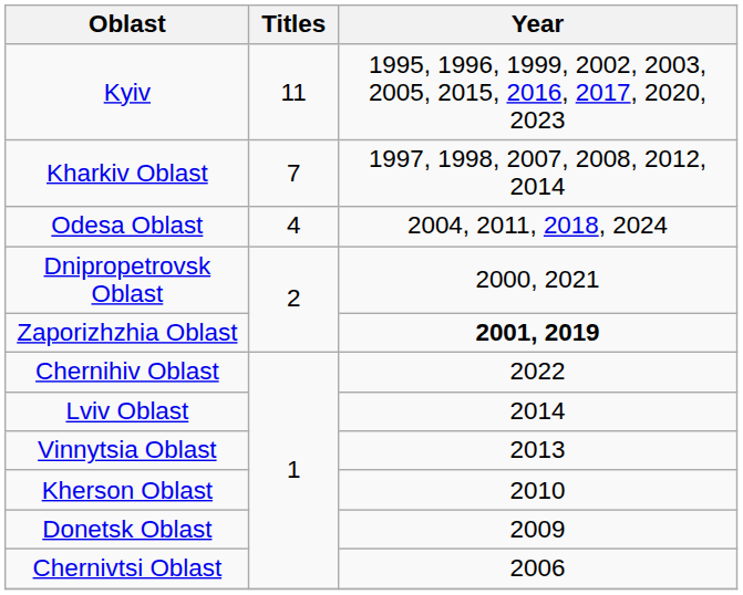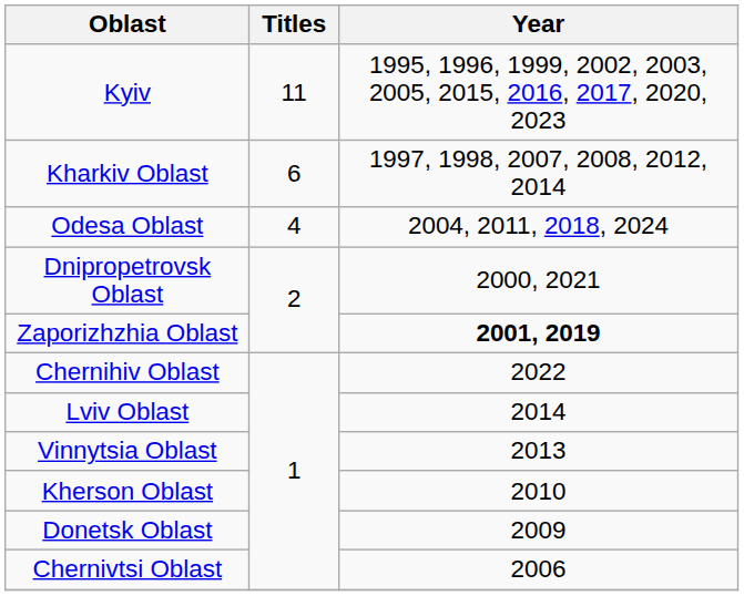Kharkiv Oblast | Titles: 7 -> 6
